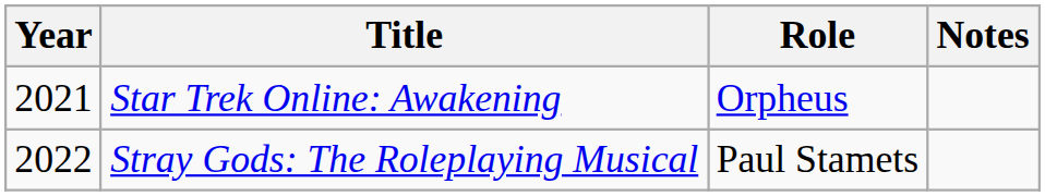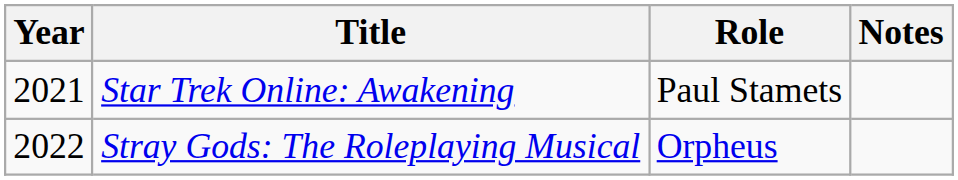Star Trek Online: Awakening | Role: Orpheus -> Paul Stamets
Stray Gods: The Roleplaying Musical | Role: Paul Stamets -> Orpheus
